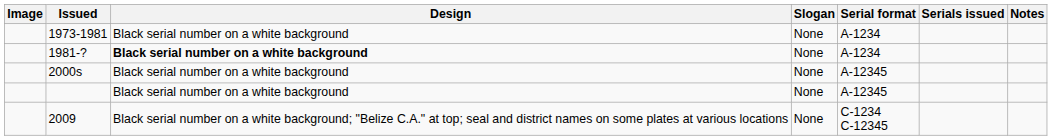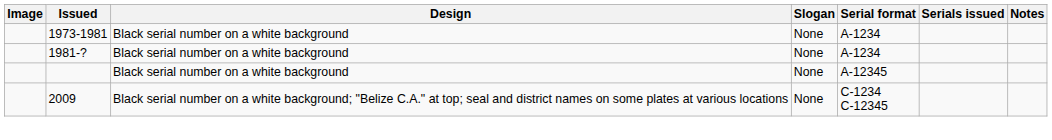1981-? | Design: bold -> normal
- row: 2000s | Black serial number on a white background | None | A-12345
